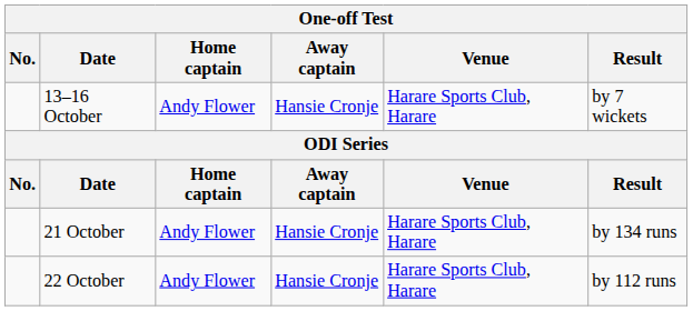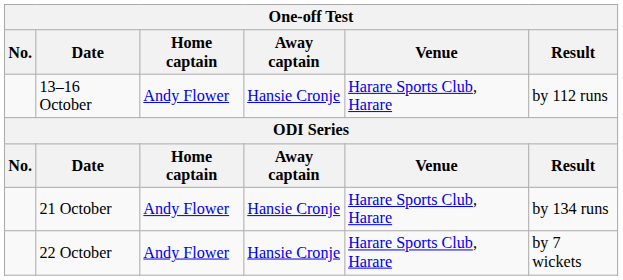13–16 October | Result: by 7 wickets -> by 112 runs
22 October | Result: by 112 runs -> by 7 wickets
